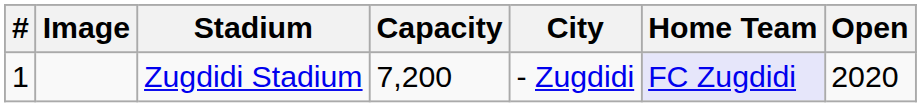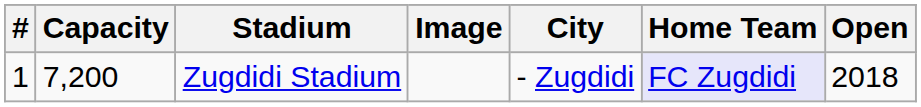columns swapped: Image <-> Capacity
Zugdidi Stadium | Open: 2020 -> 2018
